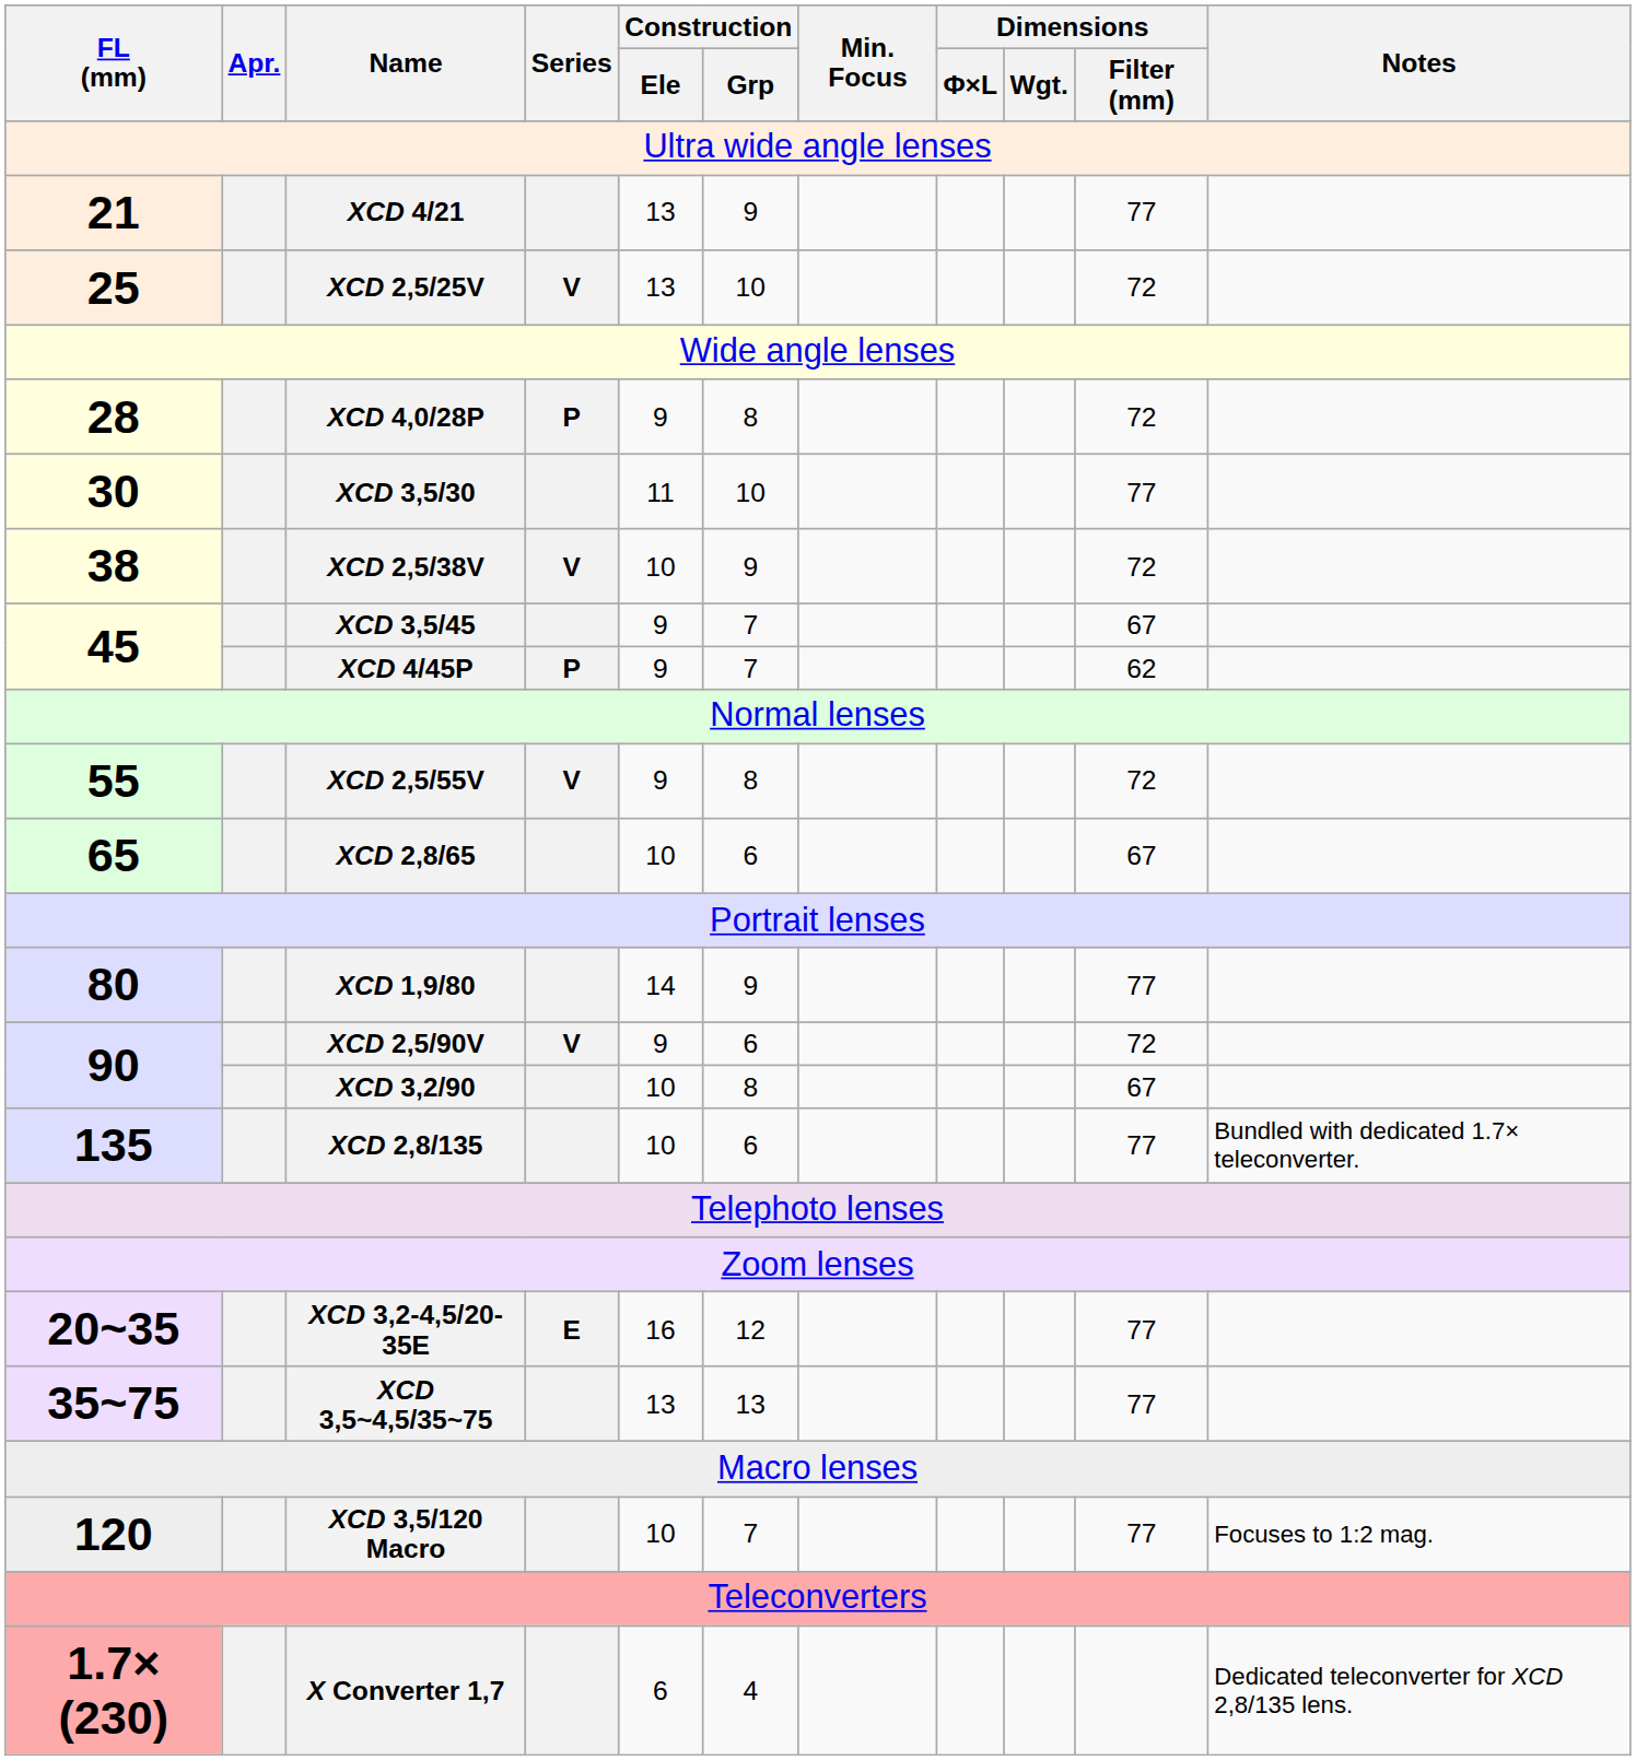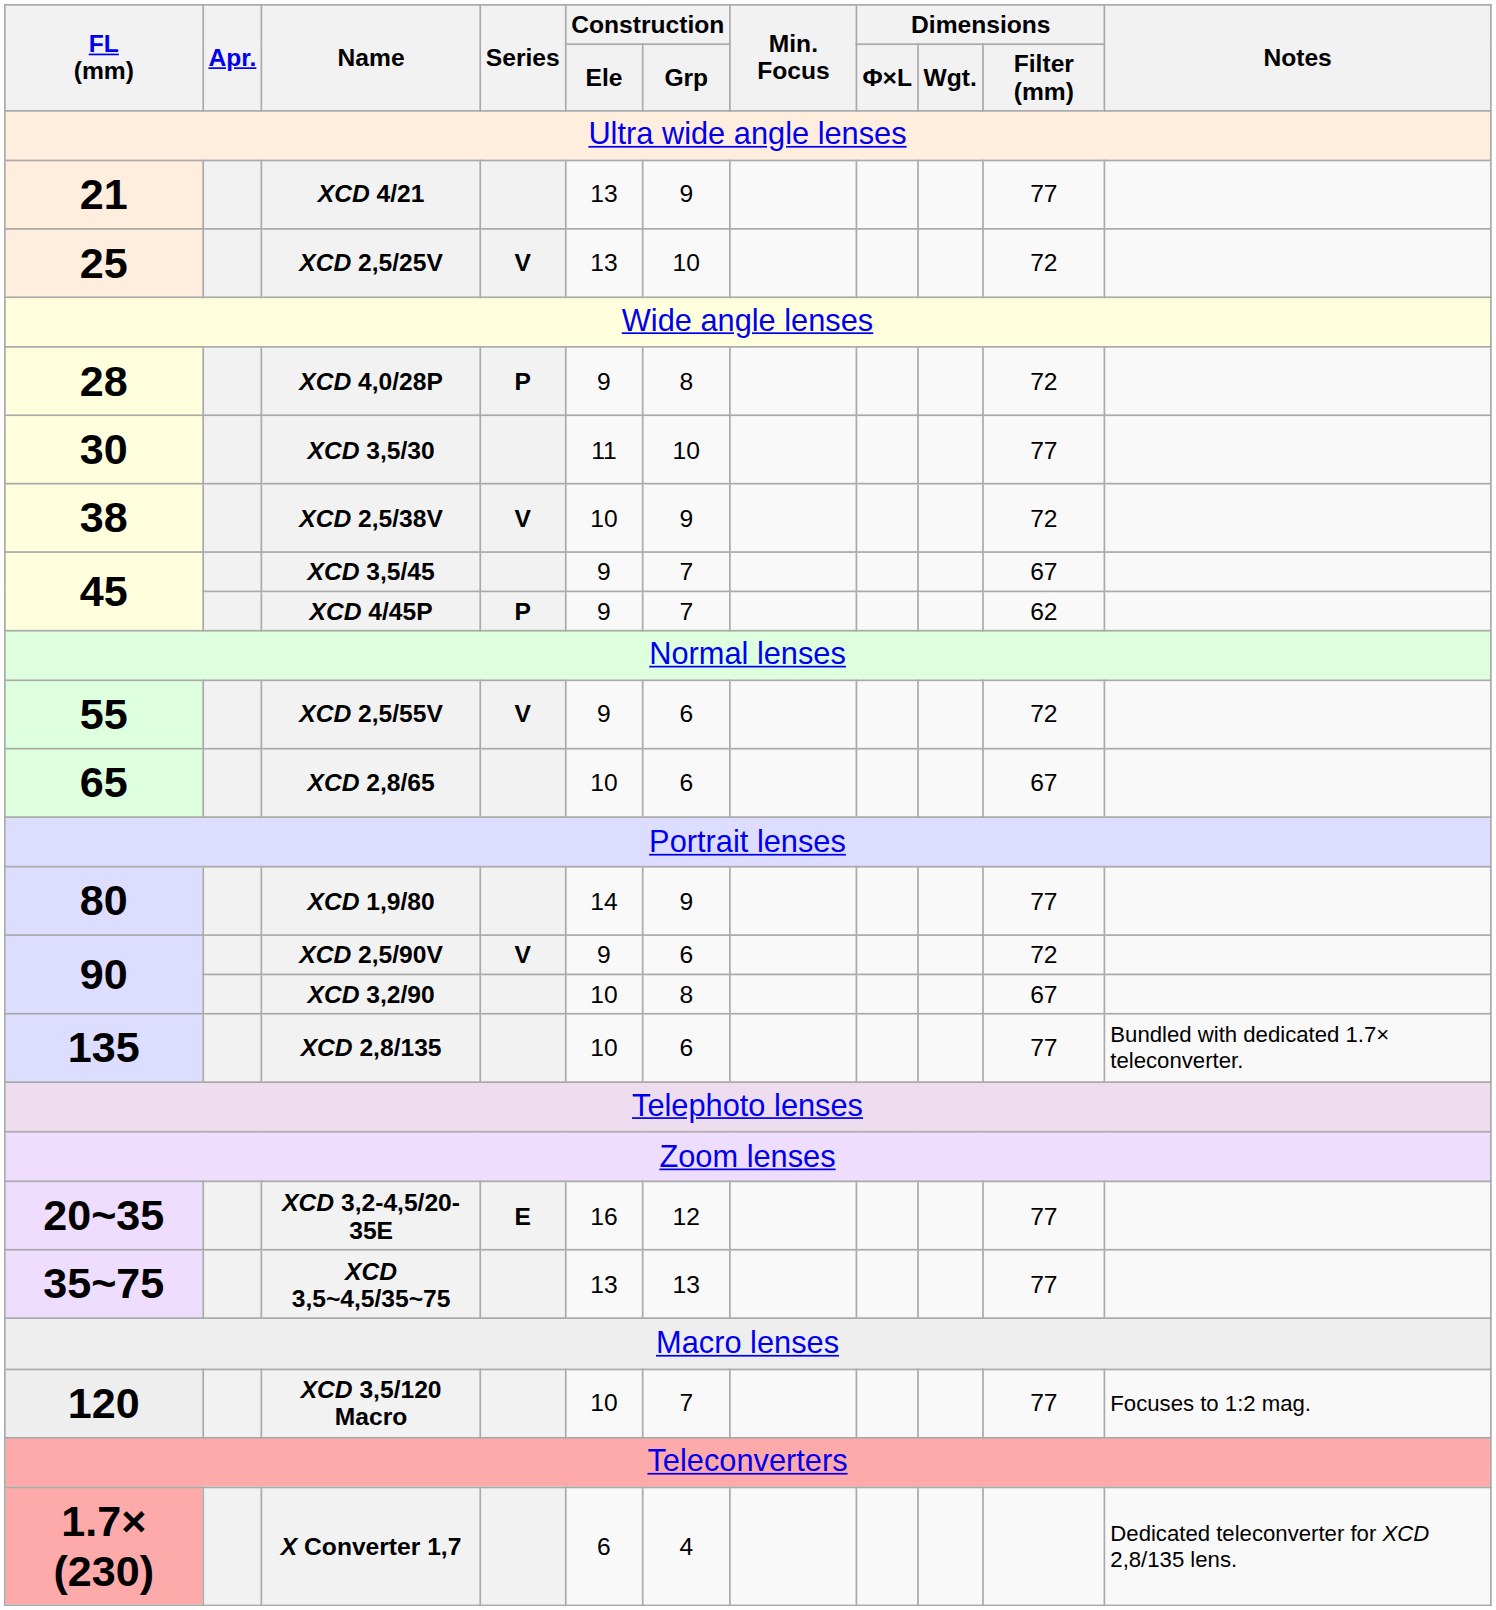XCD 2,5/55V | Construction / Grp: 8 -> 6
